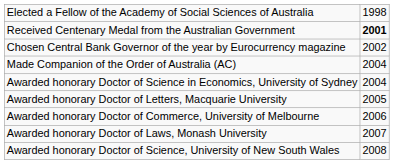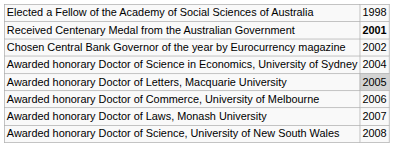- row: Made Companion of the Order of Australia (AC) | 2004
Awarded honorary Doctor of Letters, Macquarie University | column 2: no background -> lightgrey background
